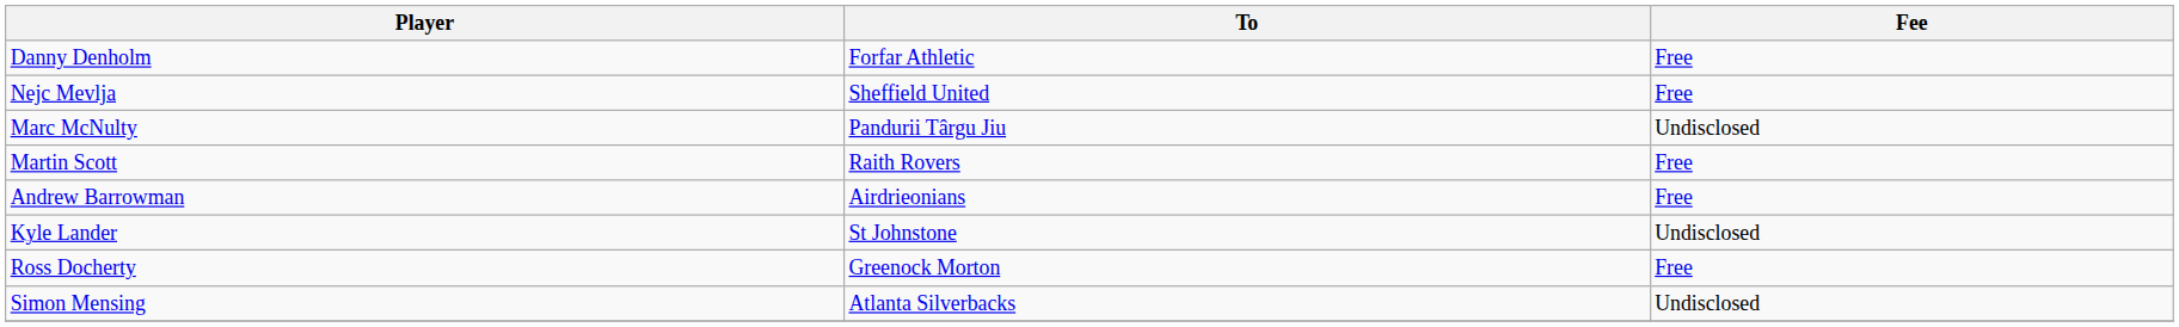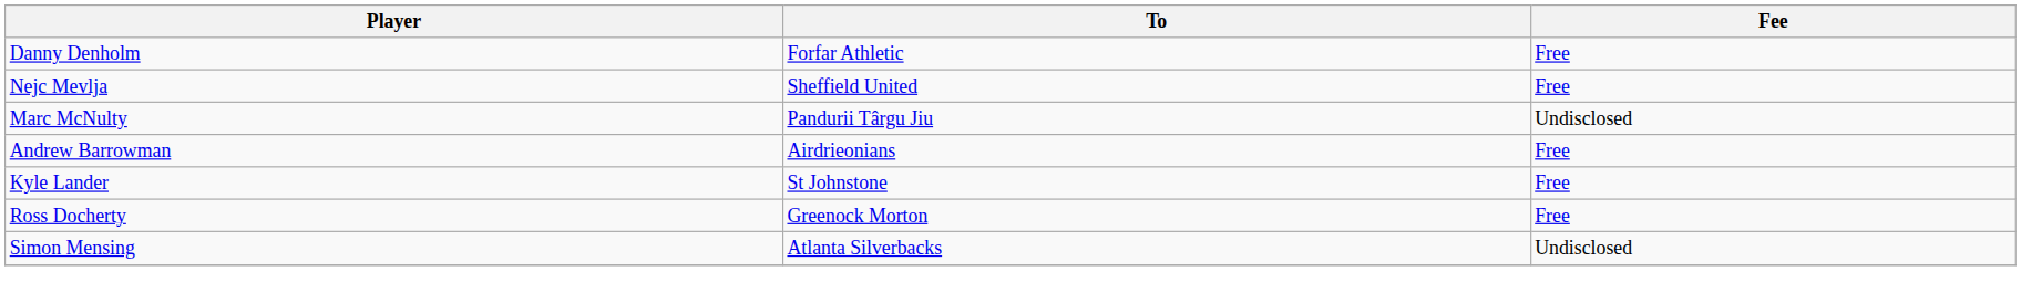- row: Martin Scott | Raith Rovers | Free
Kyle Lander | Fee: Undisclosed -> Free
